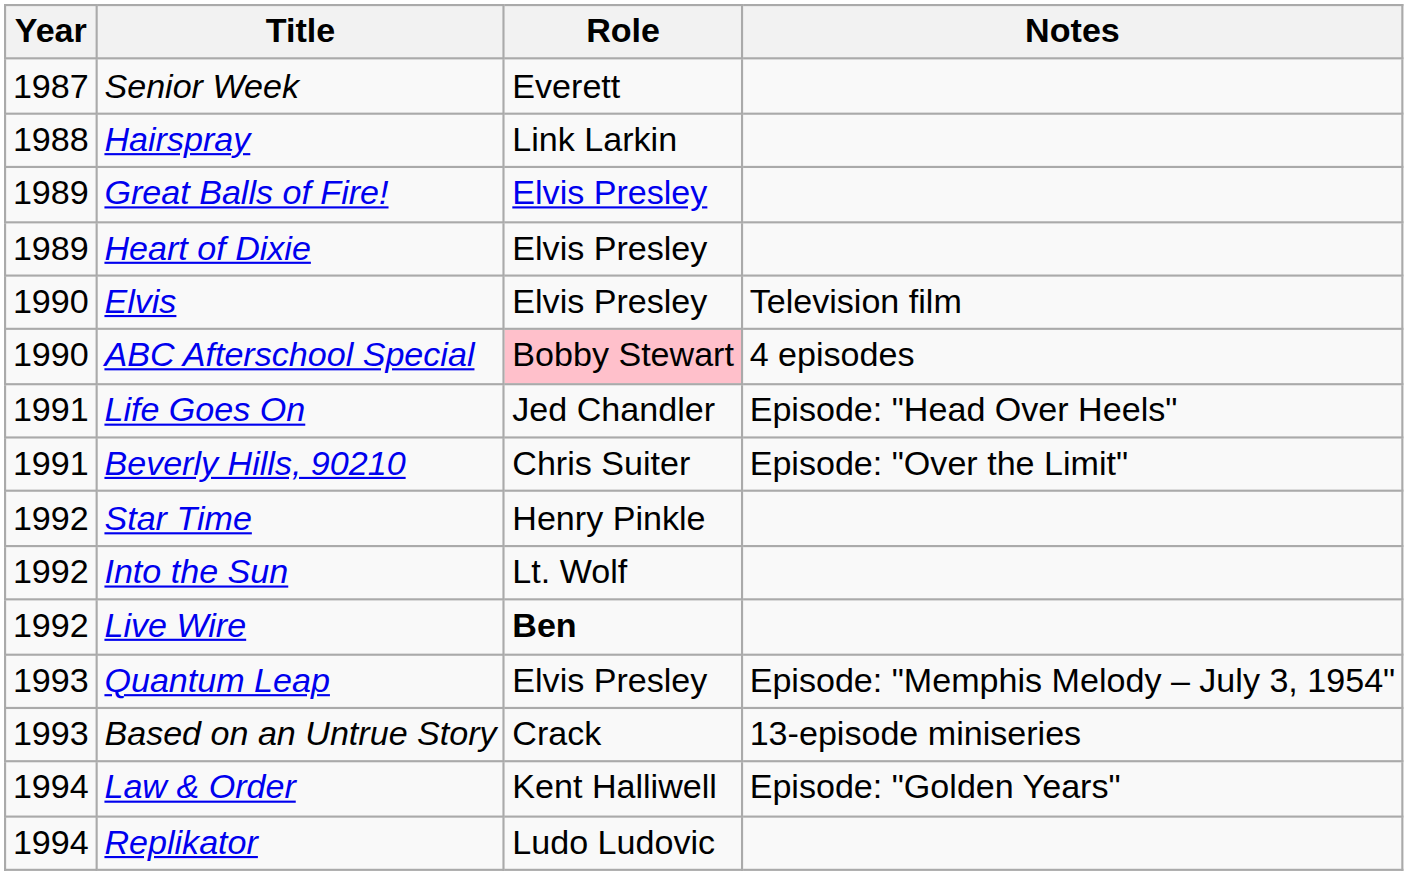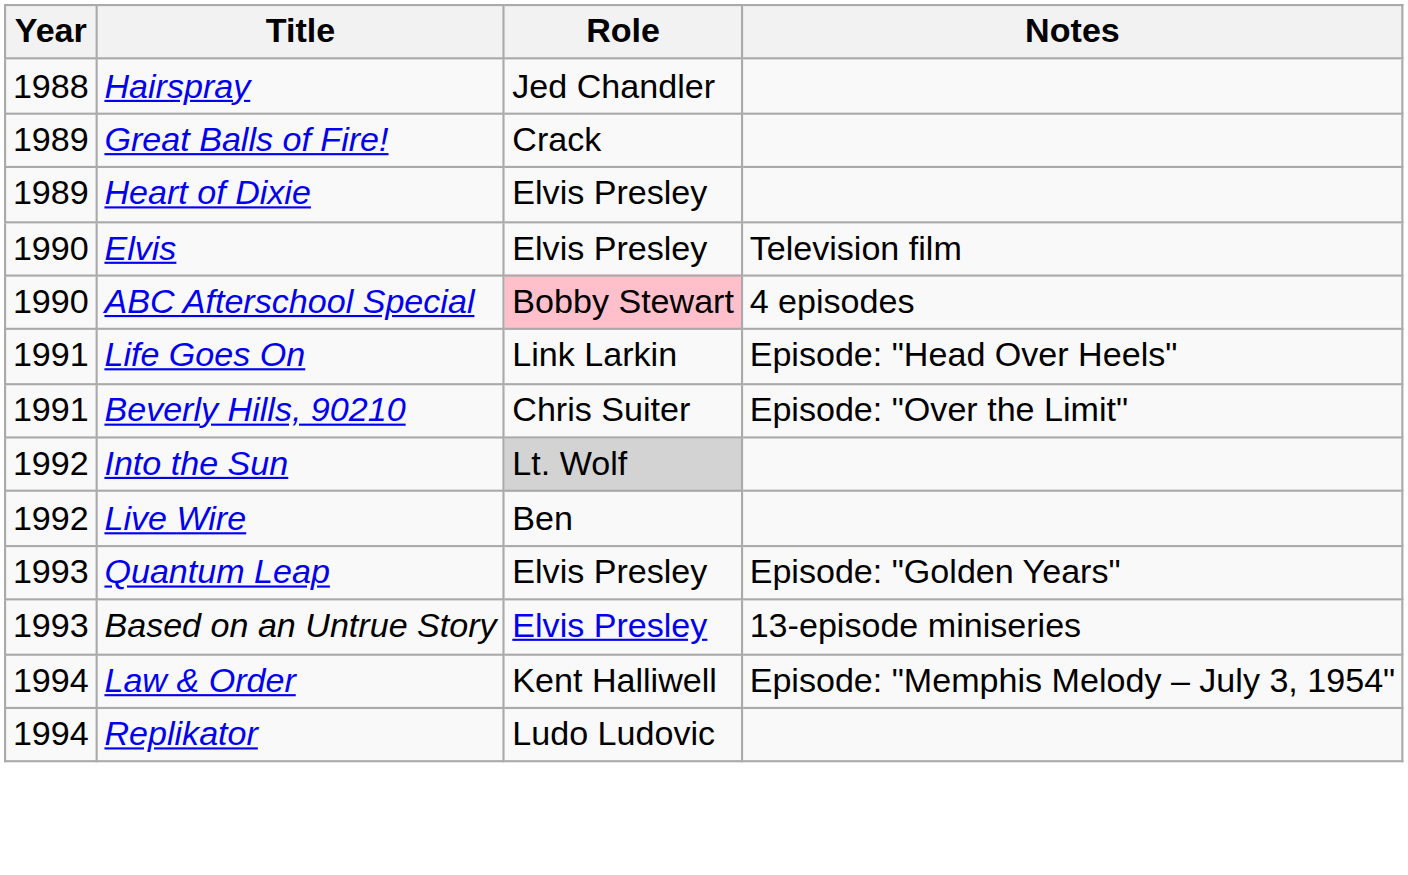- row: 1987 | Senior Week | Everett
Hairspray | Role: Link Larkin -> Jed Chandler
Great Balls of Fire! | Role: Elvis Presley -> Crack
Life Goes On | Role: Jed Chandler -> Link Larkin
- row: 1992 | Star Time | Henry Pinkle
Into the Sun | Role: no background -> lightgrey background
Live Wire | Role: bold -> normal
Quantum Leap | Notes: Episode: "Memphis Melody – July 3, 1954" -> Episode: "Golden Years"
Based on an Untrue Story | Role: Crack -> Elvis Presley
Law & Order | Notes: Episode: "Golden Years" -> Episode: "Memphis Melody – July 3, 1954"
